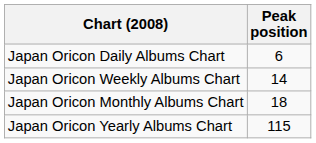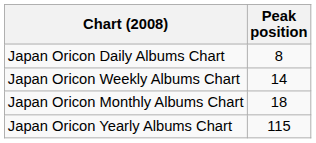Japan Oricon Daily Albums Chart | Peak position: 6 -> 8
